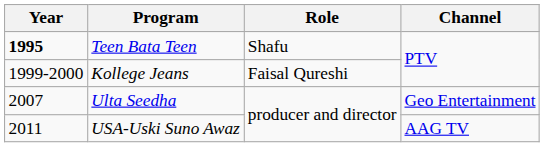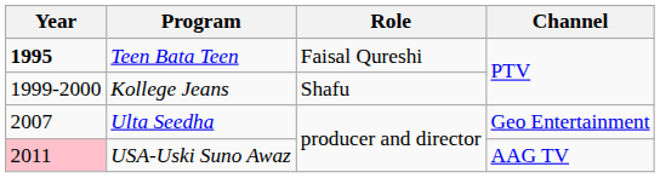Teen Bata Teen | Role: Shafu -> Faisal Qureshi
Kollege Jeans | Role: Faisal Qureshi -> Shafu
USA-Uski Suno Awaz | Year: no background -> pink background
